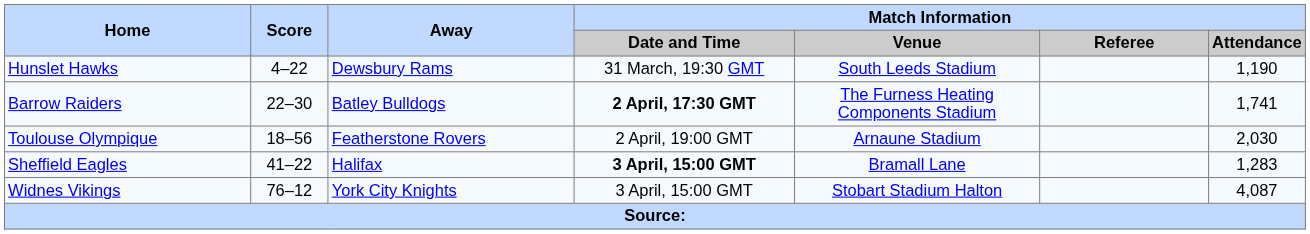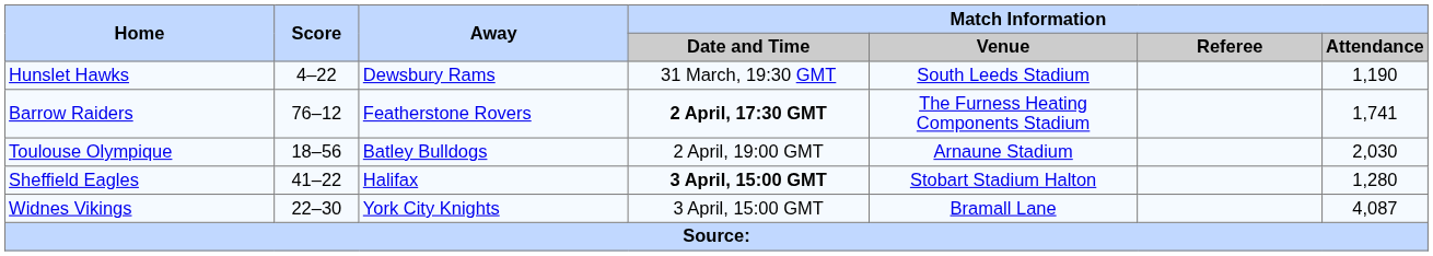Barrow Raiders | Score: 22–30 -> 76–12
Barrow Raiders | Away: Batley Bulldogs -> Featherstone Rovers
Toulouse Olympique | Away: Featherstone Rovers -> Batley Bulldogs
Sheffield Eagles | Match Information / Venue: Bramall Lane -> Stobart Stadium Halton
Sheffield Eagles | Match Information / Attendance: 1,283 -> 1,280
Widnes Vikings | Score: 76–12 -> 22–30
Widnes Vikings | Match Information / Venue: Stobart Stadium Halton -> Bramall Lane
